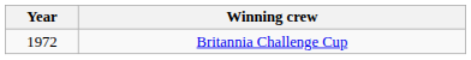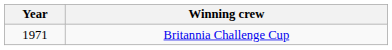Britannia Challenge Cup | Year: 1972 -> 1971
